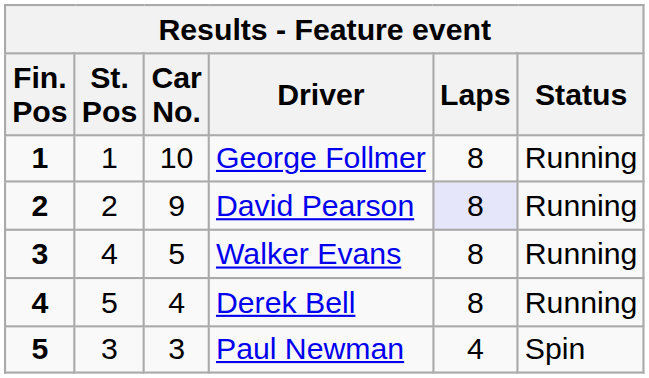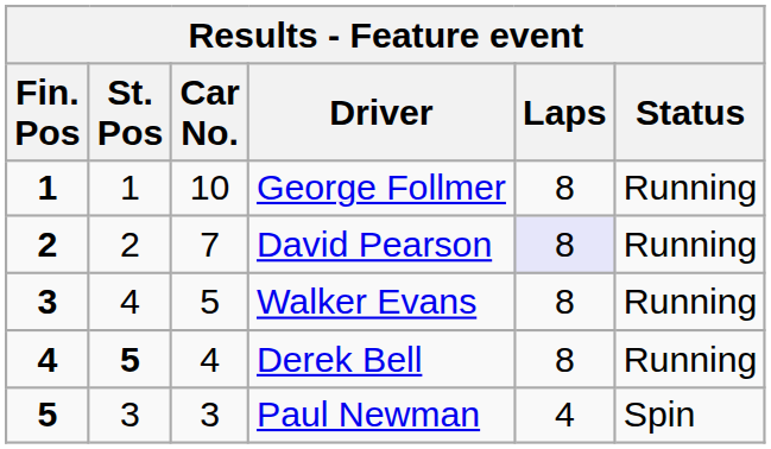David Pearson | Car No.: 9 -> 7
Derek Bell | St. Pos: normal -> bold
